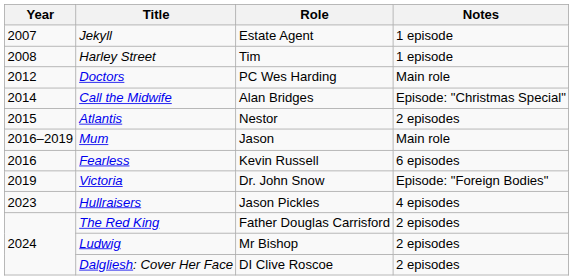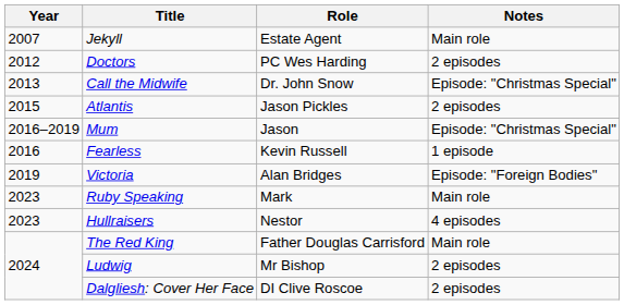Jekyll | Notes: 1 episode -> Main role
- row: 2008 | Harley Street | Tim | 1 episode
Doctors | Notes: Main role -> 2 episodes
Call the Midwife | Year: 2014 -> 2013
Call the Midwife | Role: Alan Bridges -> Dr. John Snow
Atlantis | Role: Nestor -> Jason Pickles
Mum | Notes: Main role -> Episode: "Christmas Special"
Fearless | Notes: 6 episodes -> 1 episode
Victoria | Role: Dr. John Snow -> Alan Bridges
+ row: 2023 | Ruby Speaking | Mark | Main role
Hullraisers | Role: Jason Pickles -> Nestor
The Red King | Notes: 2 episodes -> Main role
